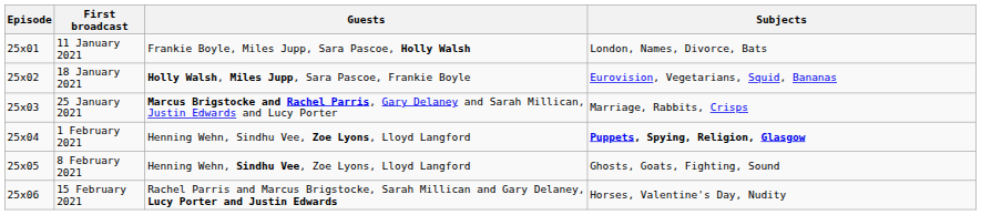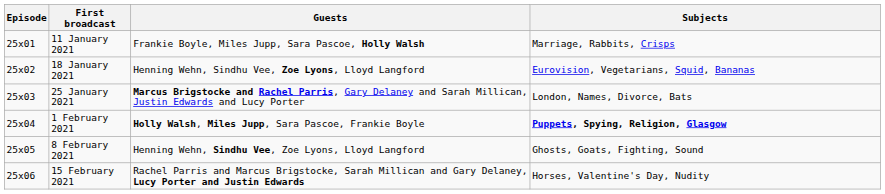11 January 2021 | Subjects: London, Names, Divorce, Bats -> Marriage, Rabbits, Crisps
18 January 2021 | Guests: Holly Walsh, Miles Jupp, Sara Pascoe, Frankie Boyle -> Henning Wehn, Sindhu Vee, Zoe Lyons, Lloyd Langford
25 January 2021 | Subjects: Marriage, Rabbits, Crisps -> London, Names, Divorce, Bats
1 February 2021 | Guests: Henning Wehn, Sindhu Vee, Zoe Lyons, Lloyd Langford -> Holly Walsh, Miles Jupp, Sara Pascoe, Frankie Boyle
